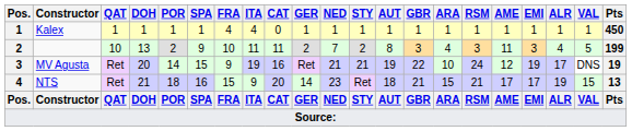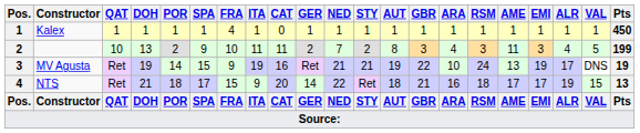Kalex | ITA: 4 -> 1
MV Agusta | DOH: 20 -> 19
MV Agusta | AME: 12 -> 13
NTS | SPA: 16 -> 17
NTS | NED: 23 -> 22
NTS | ARA: 15 -> 16
NTS | RSM: 21 -> 18
